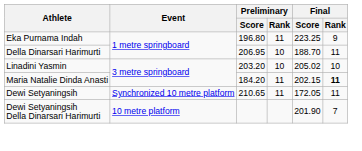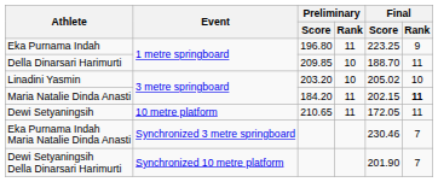Della Dinarsari Harimurti | Preliminary / Score: 206.95 -> 209.85
Dewi Setyaningsih | Event: Synchronized 10 metre platform -> 10 metre platform
+ row: Eka Purnama Indah Maria Natalie Dinda Anasti | Synchronized 3 metre springboard | 230.46 | 7
Dewi Setyaningsih Della Dinarsari Harimurti | Event: 10 metre platform -> Synchronized 10 metre platform
